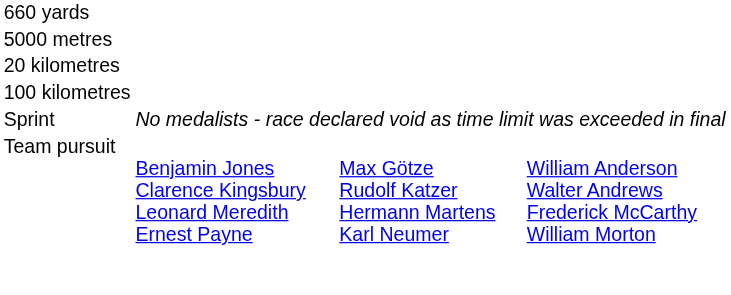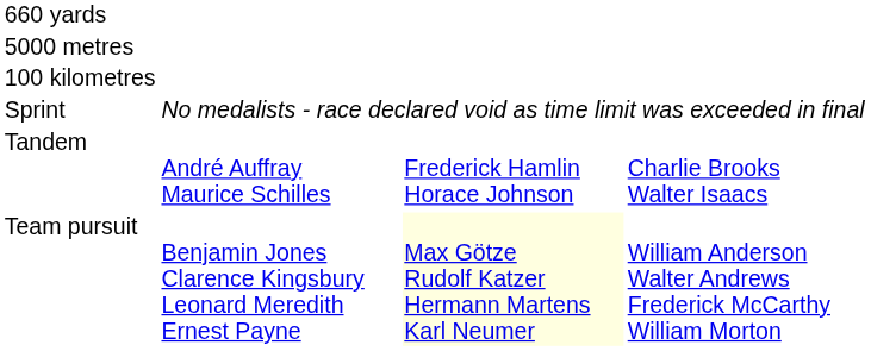- row: 20 kilometres
+ row: Tandem | André Auffray Maurice Schilles | Frederick Hamlin Horace Johnson | Charlie Brooks Walter Isaacs
Team pursuit | column 3: no background -> lightyellow background
